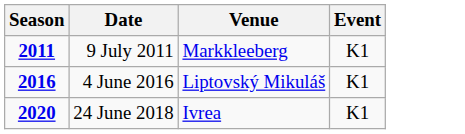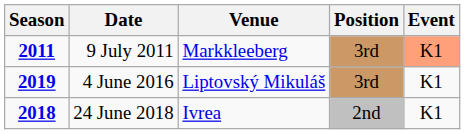+ column: Position | 3rd | 3rd | 2nd
9 July 2011 | Event: no background -> lightsalmon background
4 June 2016 | Season: 2016 -> 2019
24 June 2018 | Season: 2020 -> 2018
